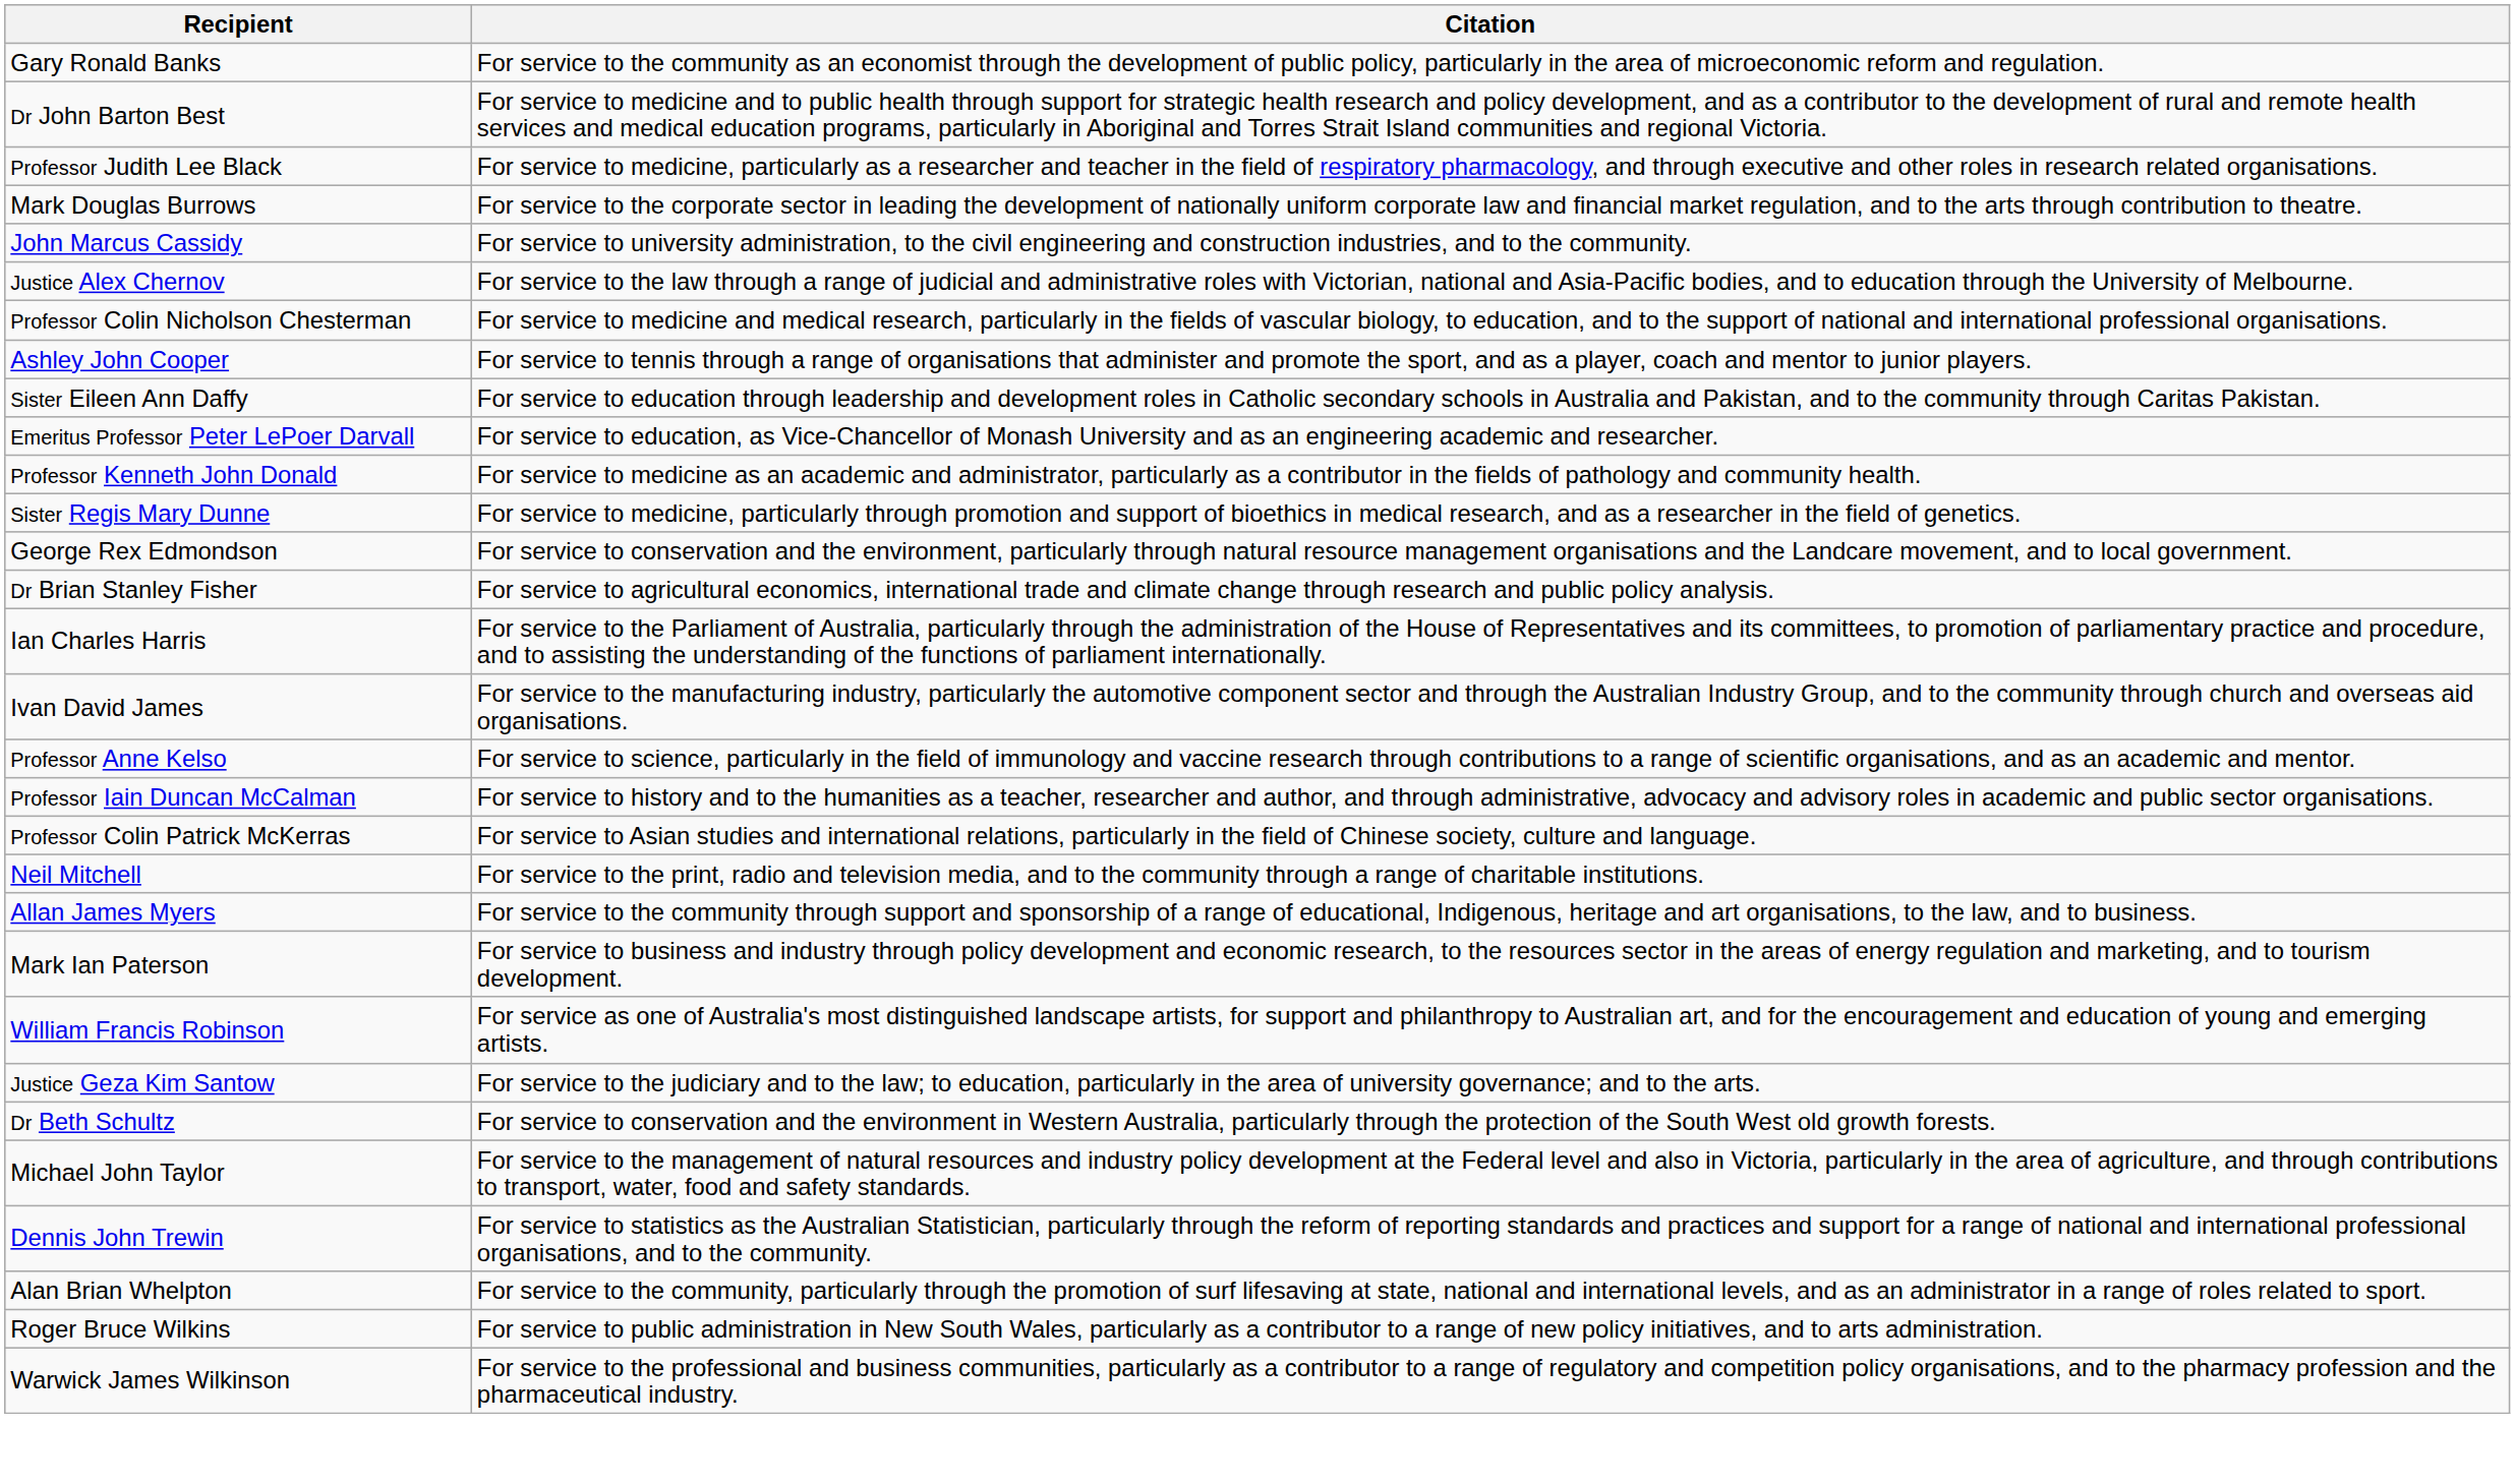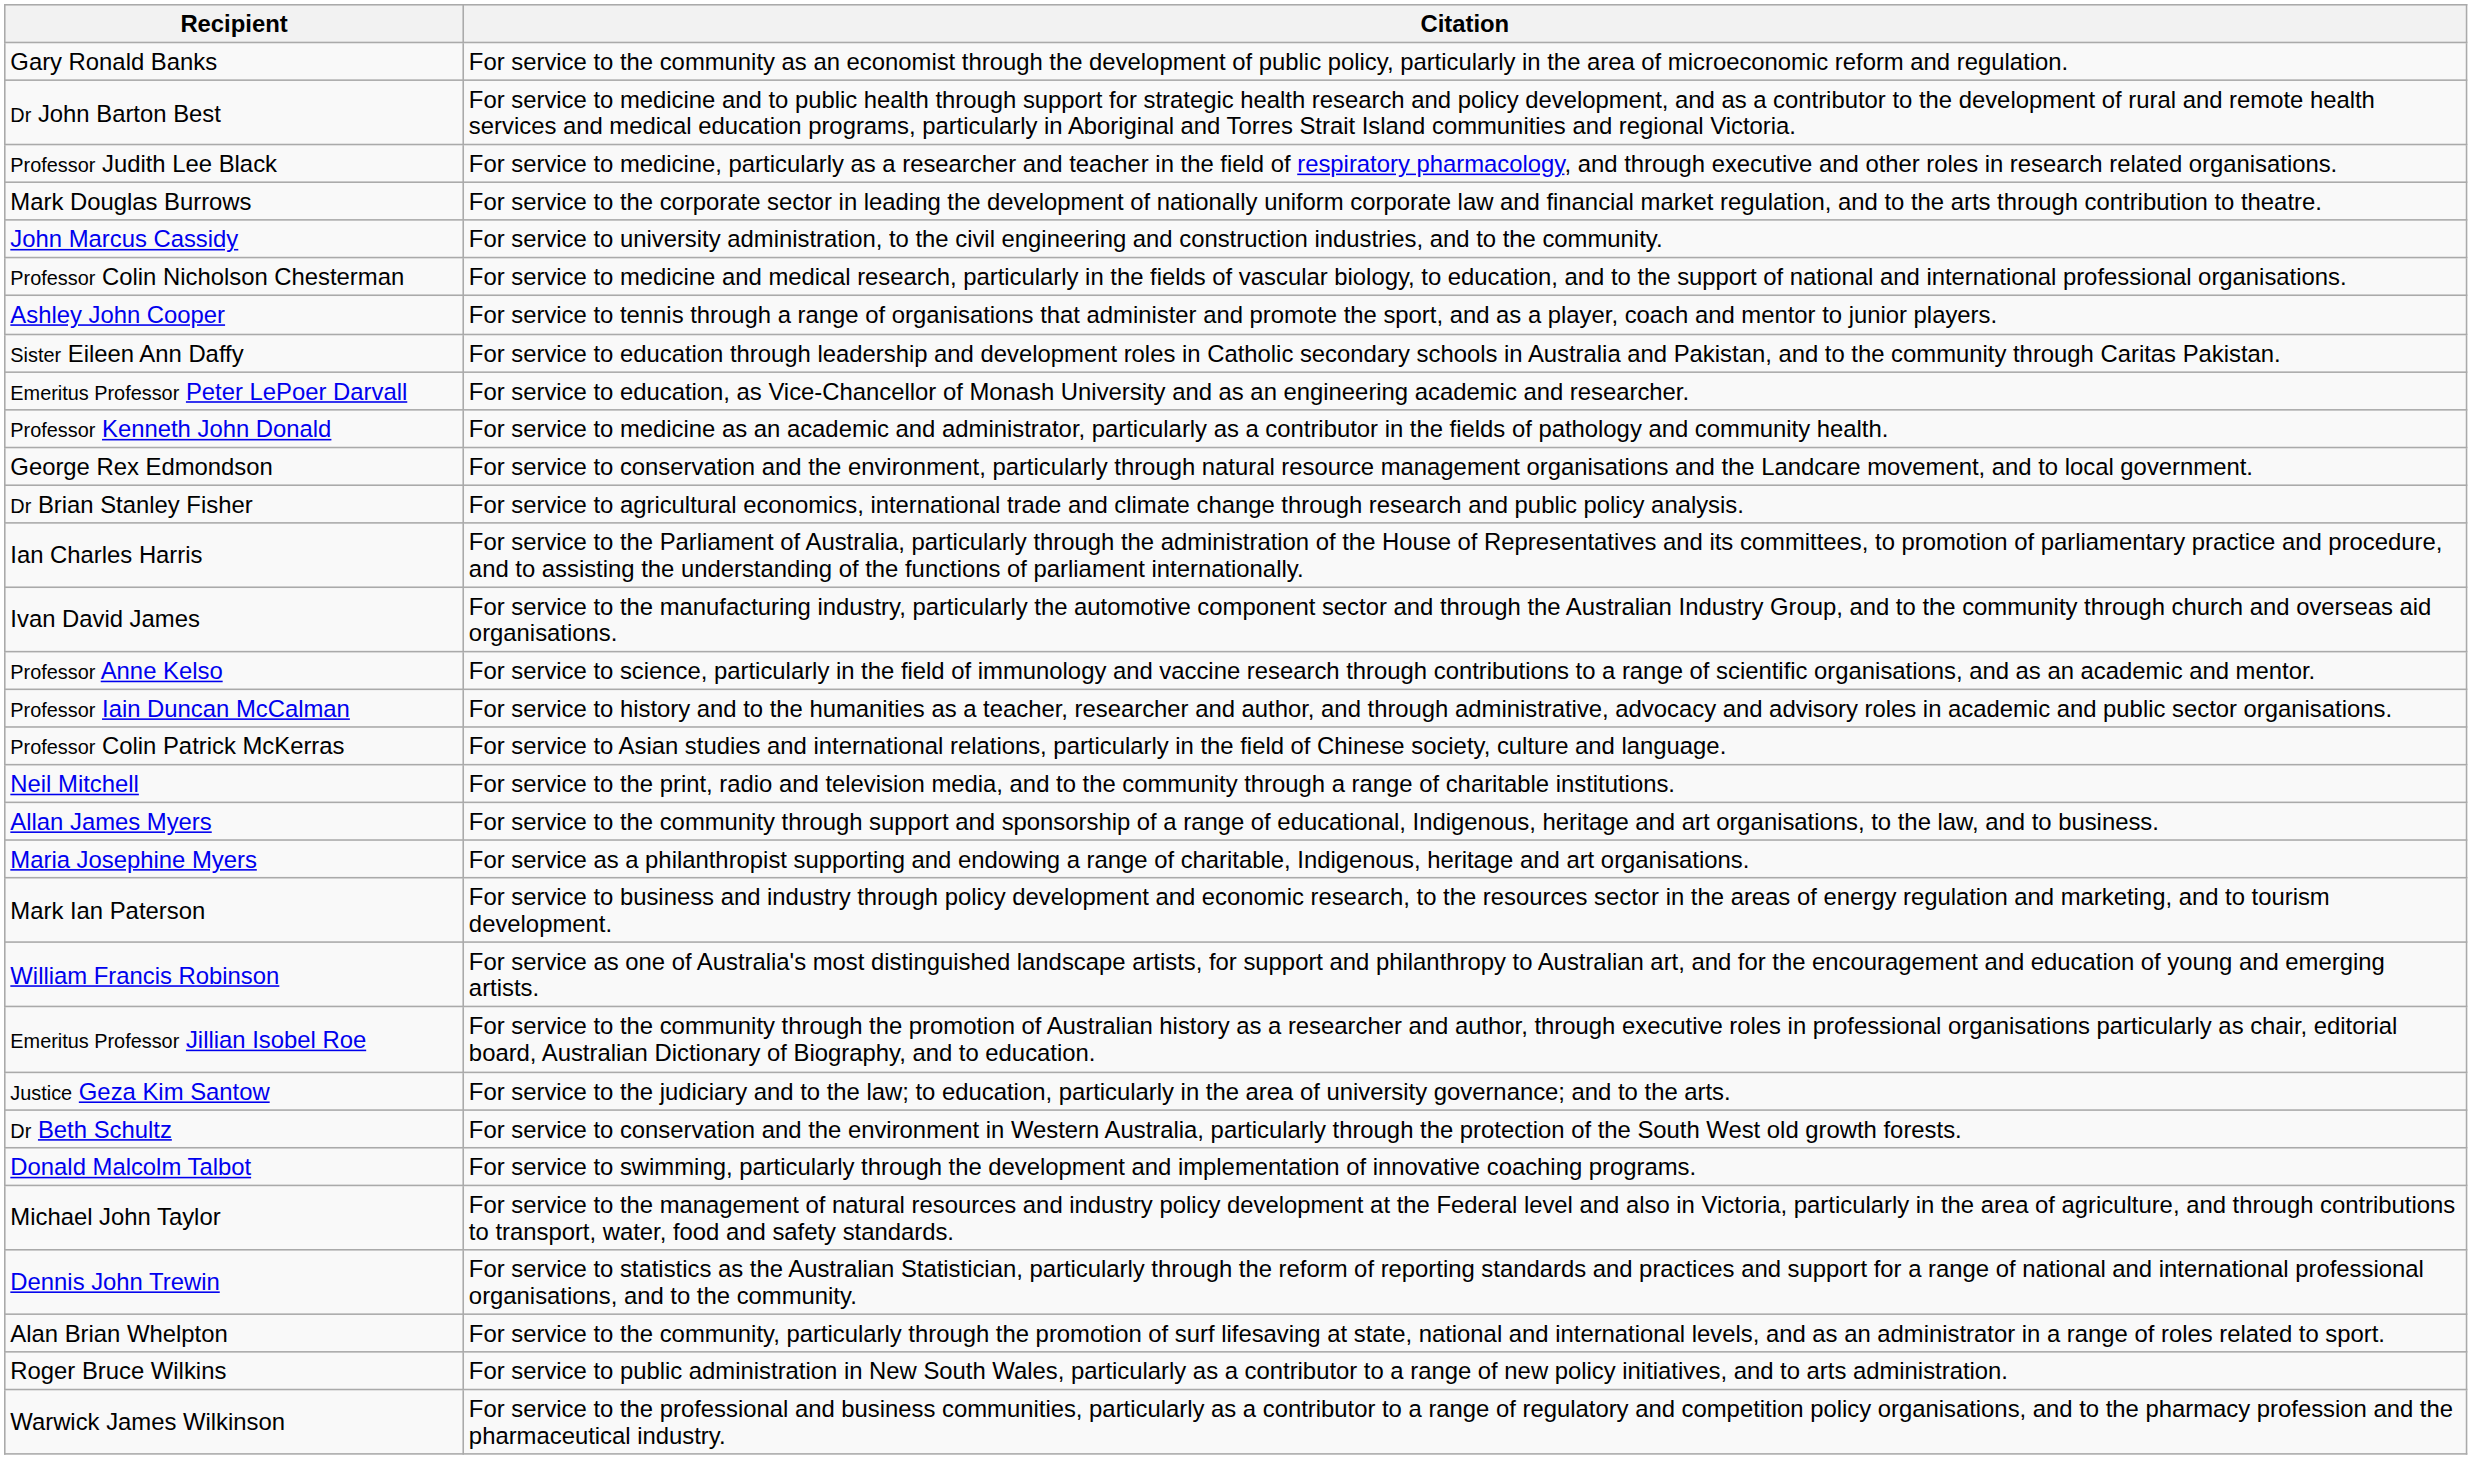- row: Justice Alex Chernov | For service to the law through a range of judicial and administrative roles with Victorian, national and Asia-Pacific bodies, and to education through the University of Melbourne.
- row: Sister Regis Mary Dunne | For service to medicine, particularly through promotion and support of bioethics in medical research, and as a researcher in the field of genetics.
+ row: Maria Josephine Myers | For service as a philanthropist supporting and endowing a range of charitable, Indigenous, heritage and art organisations.
+ row: Emeritus Professor Jillian Isobel Roe | For service to the community through the promotion of Australian history as a researcher and author, through executive roles in professional organisations particularly as chair, editorial board, Australian Dictionary of Biography, and to education.
+ row: Donald Malcolm Talbot | For service to swimming, particularly through the development and implementation of innovative coaching programs.
